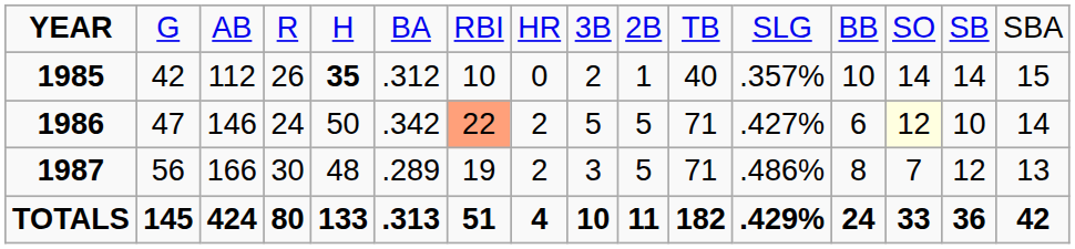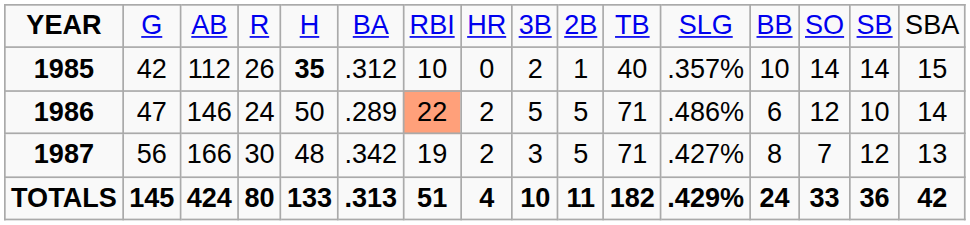1986 | column 6: .342 -> .289
1986 | column 12: .427% -> .486%
1986 | column 14: lightyellow background -> no background
1987 | column 6: .289 -> .342
1987 | column 12: .486% -> .427%
